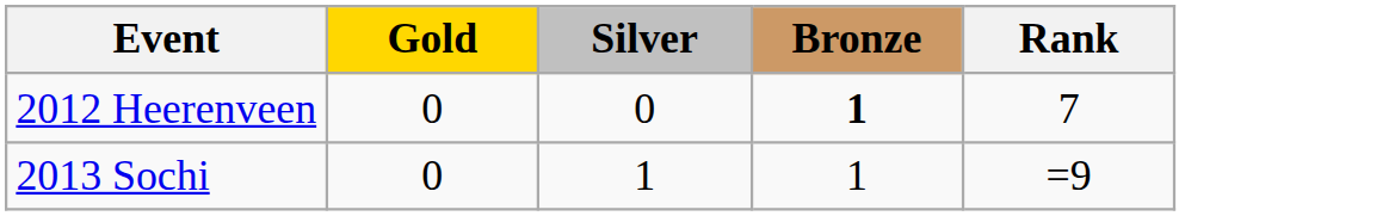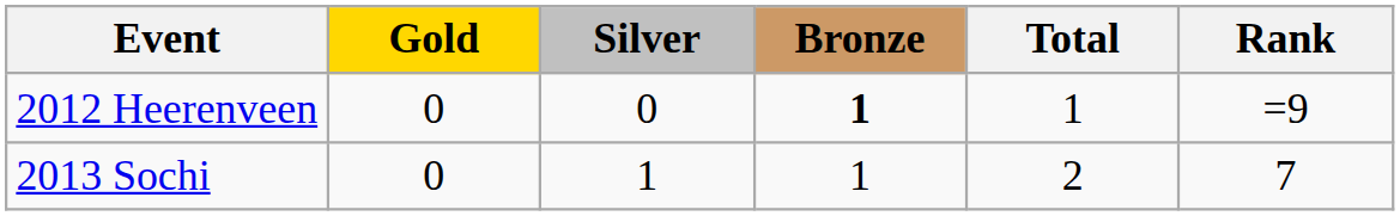+ column: Total | 1 | 2
2012 Heerenveen | Rank: 7 -> =9
2013 Sochi | Rank: =9 -> 7
